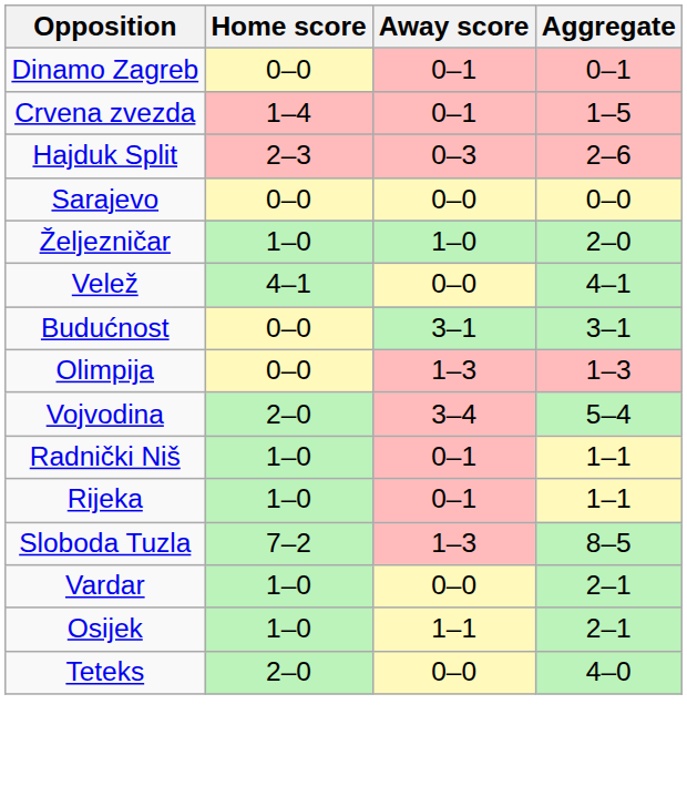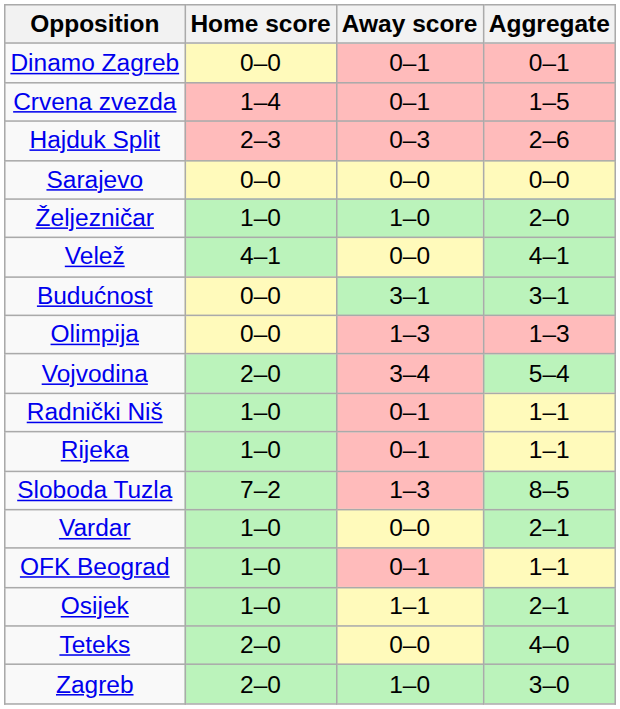+ row: OFK Beograd | 1–0 | 0–1 | 1–1
+ row: Zagreb | 2–0 | 1–0 | 3–0
